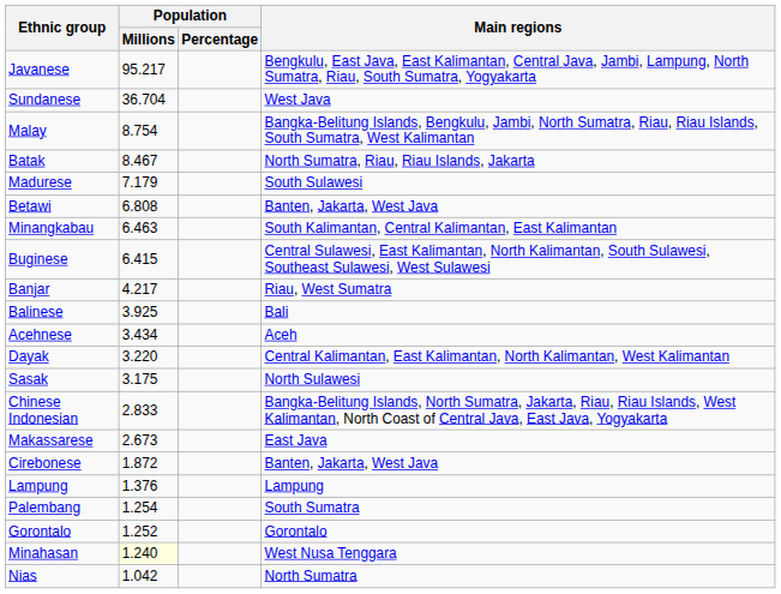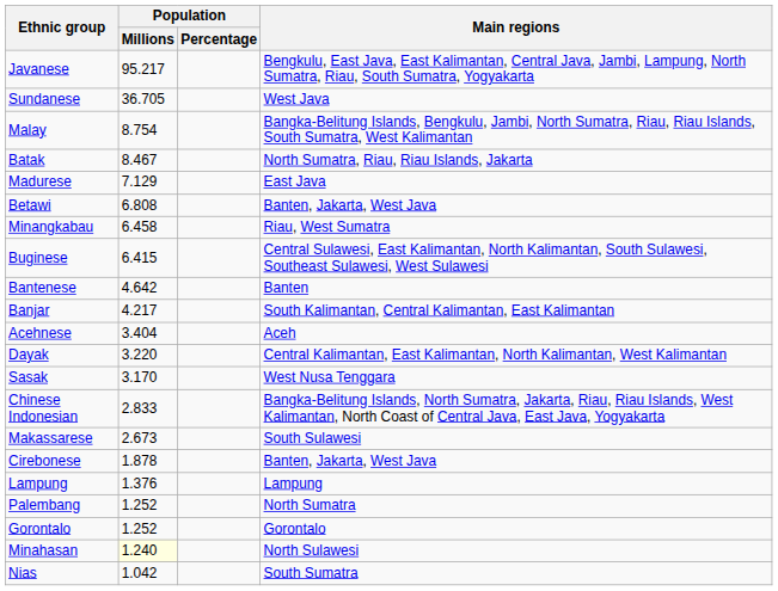Sundanese | Population / Millions: 36.704 -> 36.705
Madurese | Population / Millions: 7.179 -> 7.129
Madurese | Main regions: South Sulawesi -> East Java
Minangkabau | Population / Millions: 6.463 -> 6.458
Minangkabau | Main regions: South Kalimantan, Central Kalimantan, East Kalimantan -> Riau, West Sumatra
+ row: Bantenese | 4.642 | Banten
Banjar | Main regions: Riau, West Sumatra -> South Kalimantan, Central Kalimantan, East Kalimantan
- row: Balinese | 3.925 | Bali
Acehnese | Population / Millions: 3.434 -> 3.404
Sasak | Population / Millions: 3.175 -> 3.170
Sasak | Main regions: North Sulawesi -> West Nusa Tenggara
Makassarese | Main regions: East Java -> South Sulawesi
Cirebonese | Population / Millions: 1.872 -> 1.878
Palembang | Population / Millions: 1.254 -> 1.252
Palembang | Main regions: South Sumatra -> North Sumatra
Minahasan | Main regions: West Nusa Tenggara -> North Sulawesi
Nias | Main regions: North Sumatra -> South Sumatra
